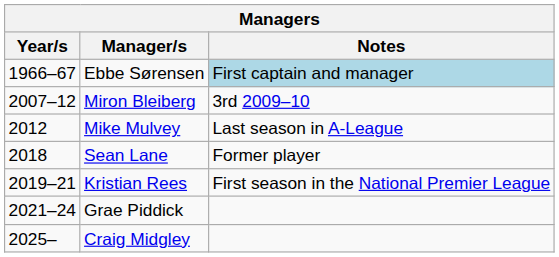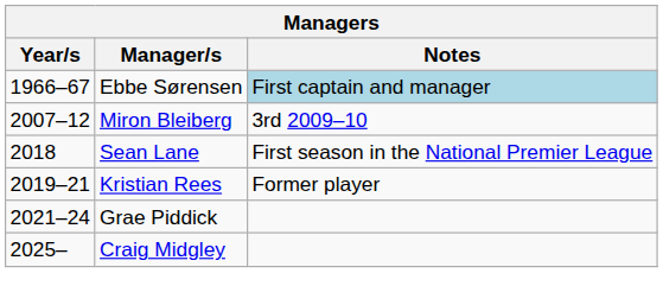- row: 2012 | Mike Mulvey | Last season in A-League
Sean Lane | Notes: Former player -> First season in the National Premier League
Kristian Rees | Notes: First season in the National Premier League -> Former player
